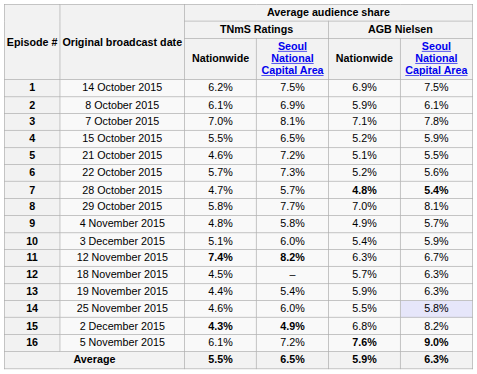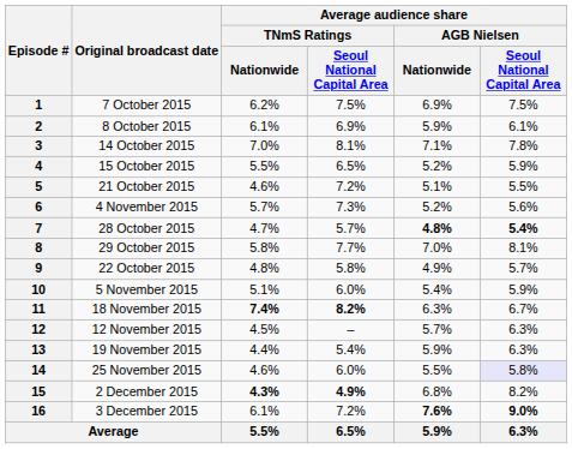1 | Original broadcast date: 14 October 2015 -> 7 October 2015
3 | Original broadcast date: 7 October 2015 -> 14 October 2015
6 | Original broadcast date: 22 October 2015 -> 4 November 2015
9 | Original broadcast date: 4 November 2015 -> 22 October 2015
10 | Original broadcast date: 3 December 2015 -> 5 November 2015
11 | Original broadcast date: 12 November 2015 -> 18 November 2015
12 | Original broadcast date: 18 November 2015 -> 12 November 2015
16 | Original broadcast date: 5 November 2015 -> 3 December 2015
